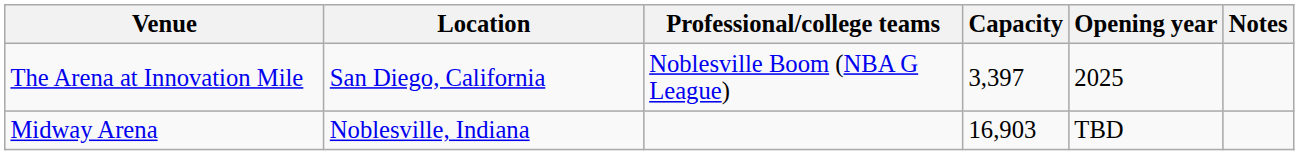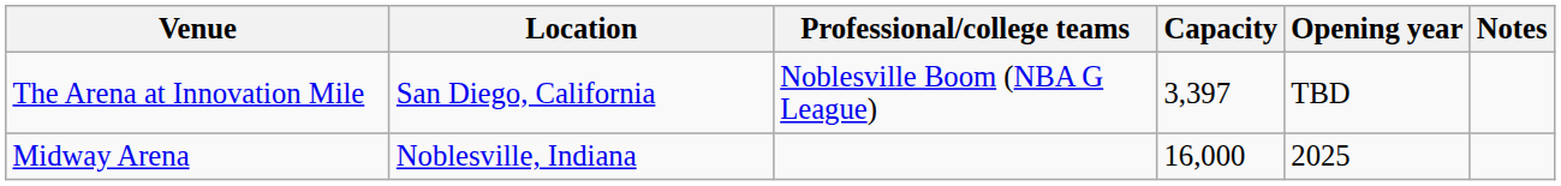The Arena at Innovation Mile | Opening year: 2025 -> TBD
Midway Arena | Capacity: 16,903 -> 16,000
Midway Arena | Opening year: TBD -> 2025
